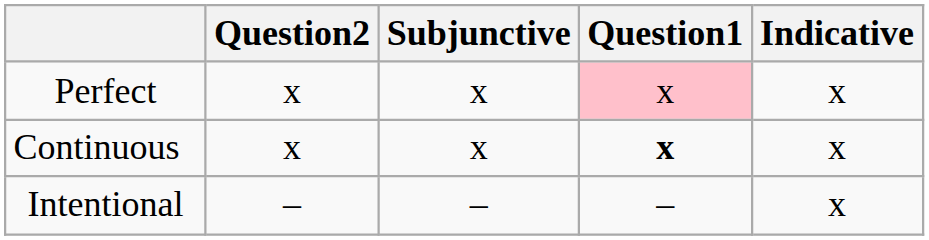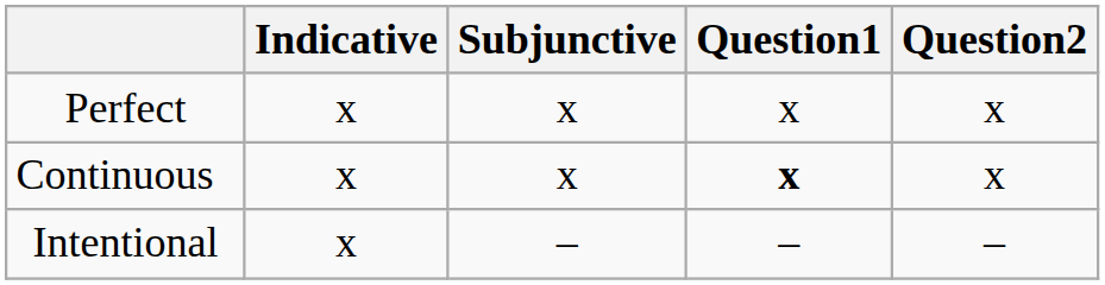columns swapped: Indicative <-> Question2
Perfect | Question1: pink background -> no background
